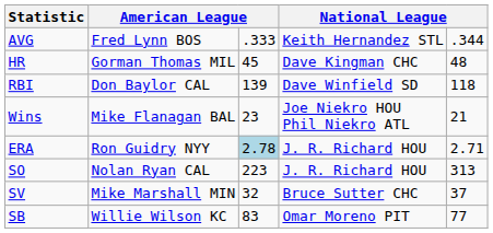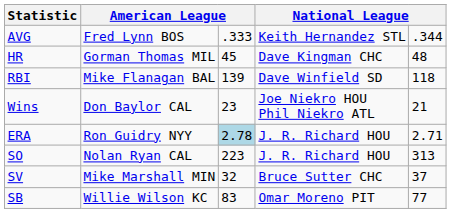RBI | column 2: Don Baylor CAL -> Mike Flanagan BAL
Wins | column 2: Mike Flanagan BAL -> Don Baylor CAL
